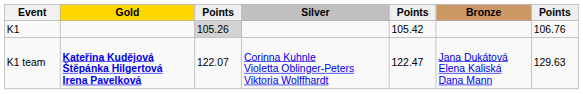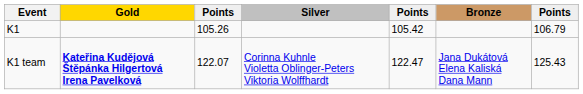K1 | column 3: lightgrey background -> no background
K1 | column 7: 106.76 -> 106.79
K1 team | column 7: 129.63 -> 125.43
